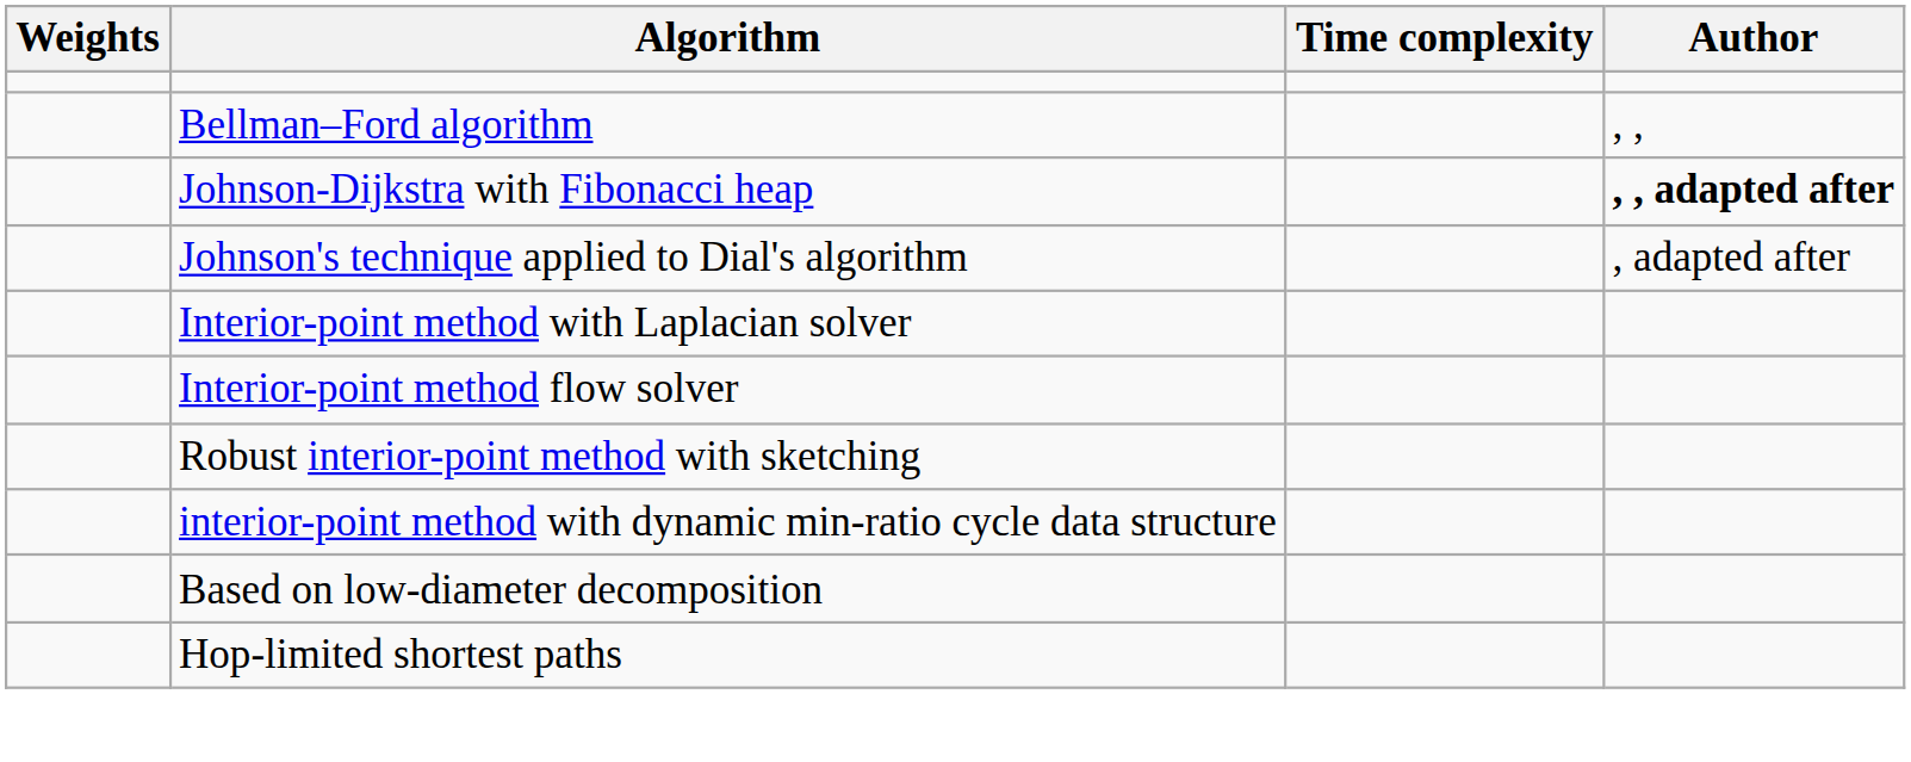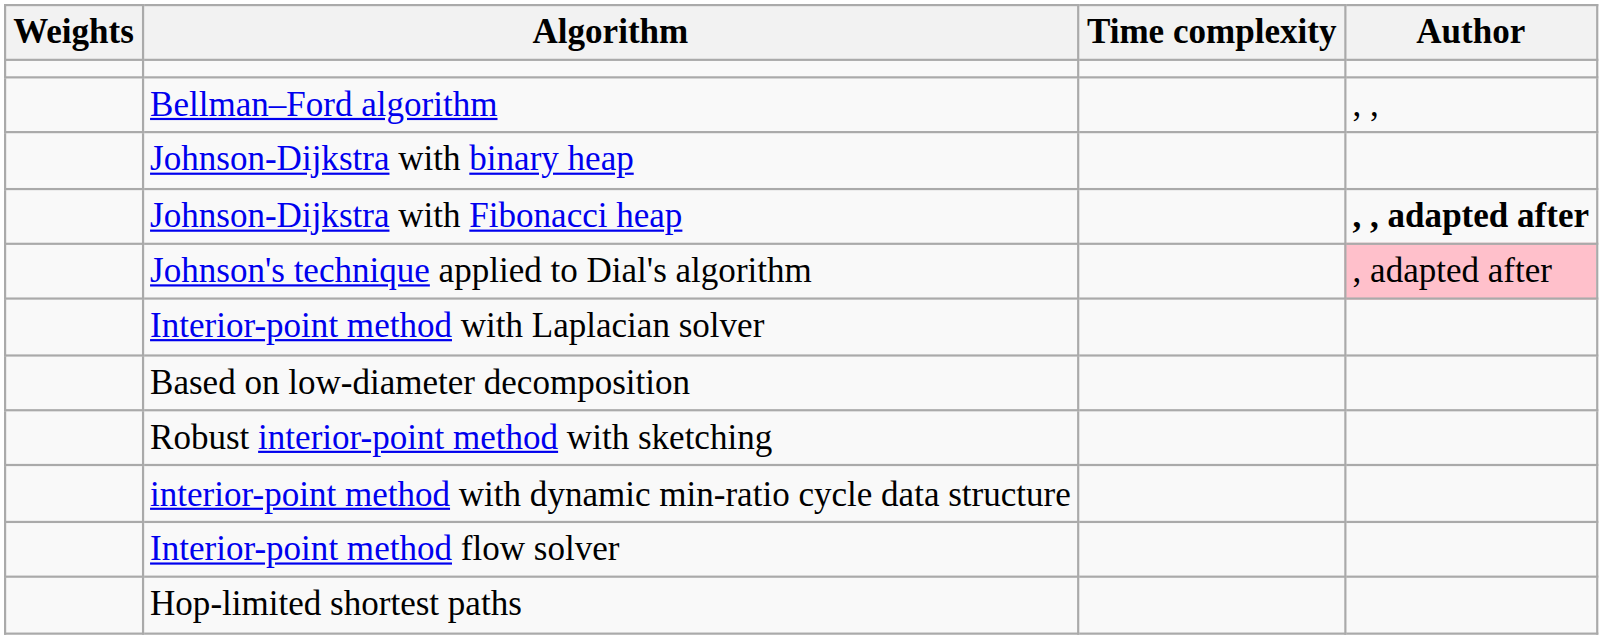+ row: Johnson-Dijkstra with binary heap
Johnson's technique applied to Dial's algorithm | Author: no background -> pink background
rows swapped: Interior-point method flow solver <-> Based on low-diameter decomposition
